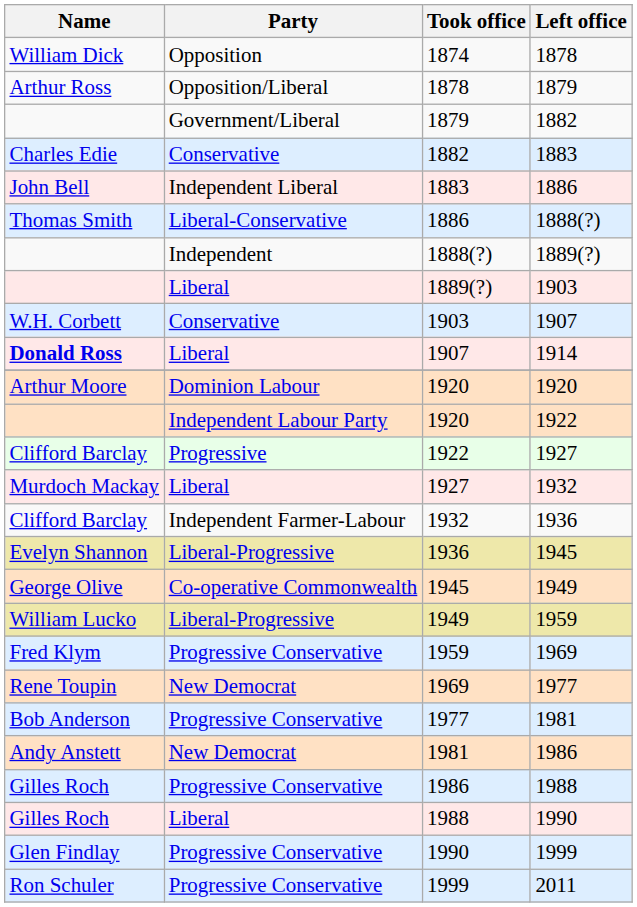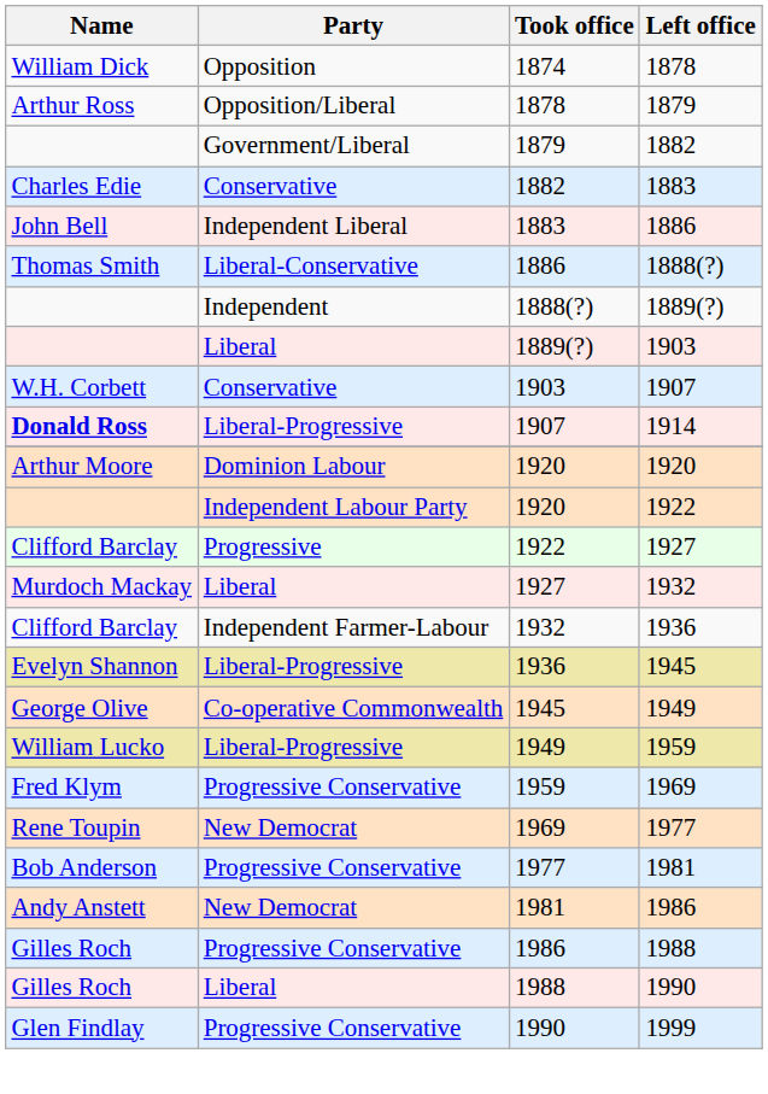1914 | Party: Liberal -> Liberal-Progressive
- row: Ron Schuler | Progressive Conservative | 1999 | 2011
